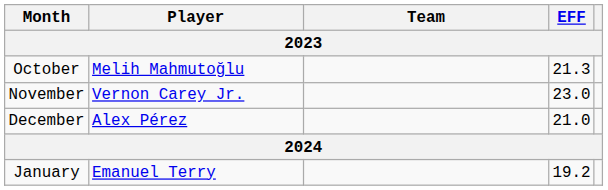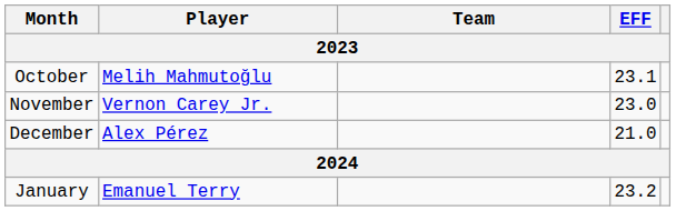October | EFF: 21.3 -> 23.1
January | EFF: 19.2 -> 23.2
